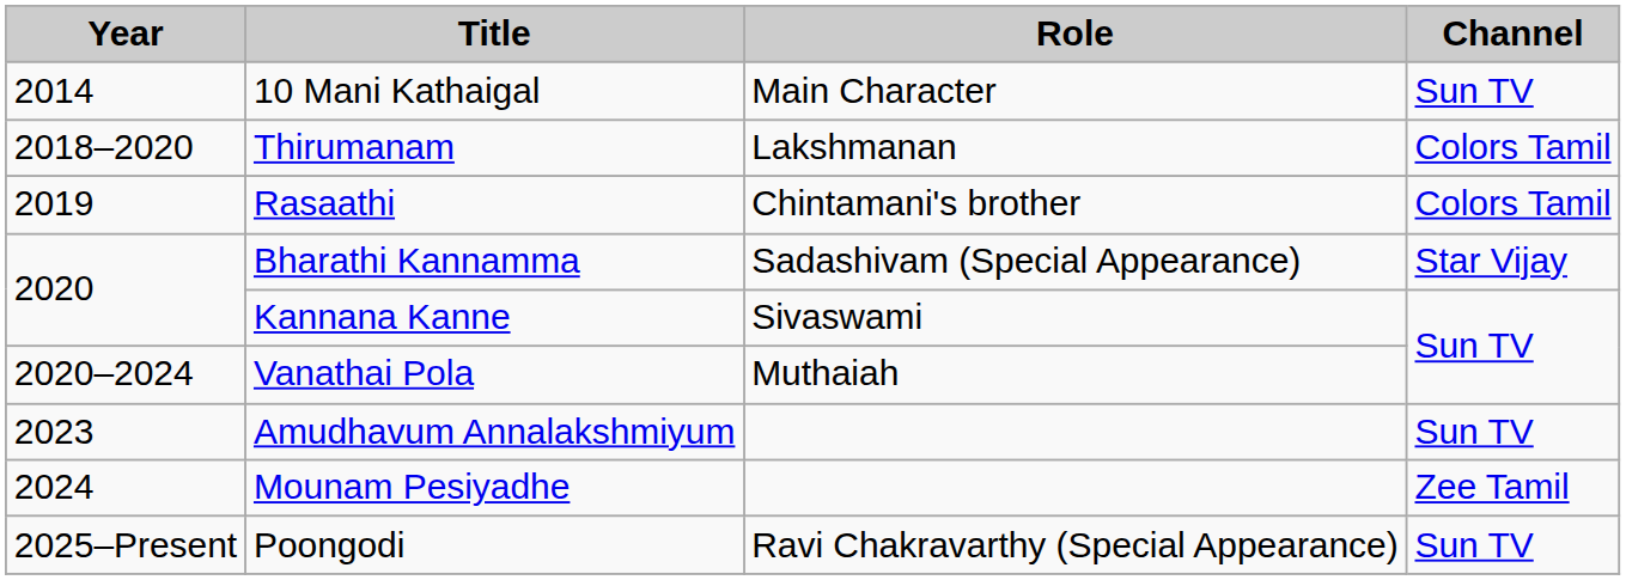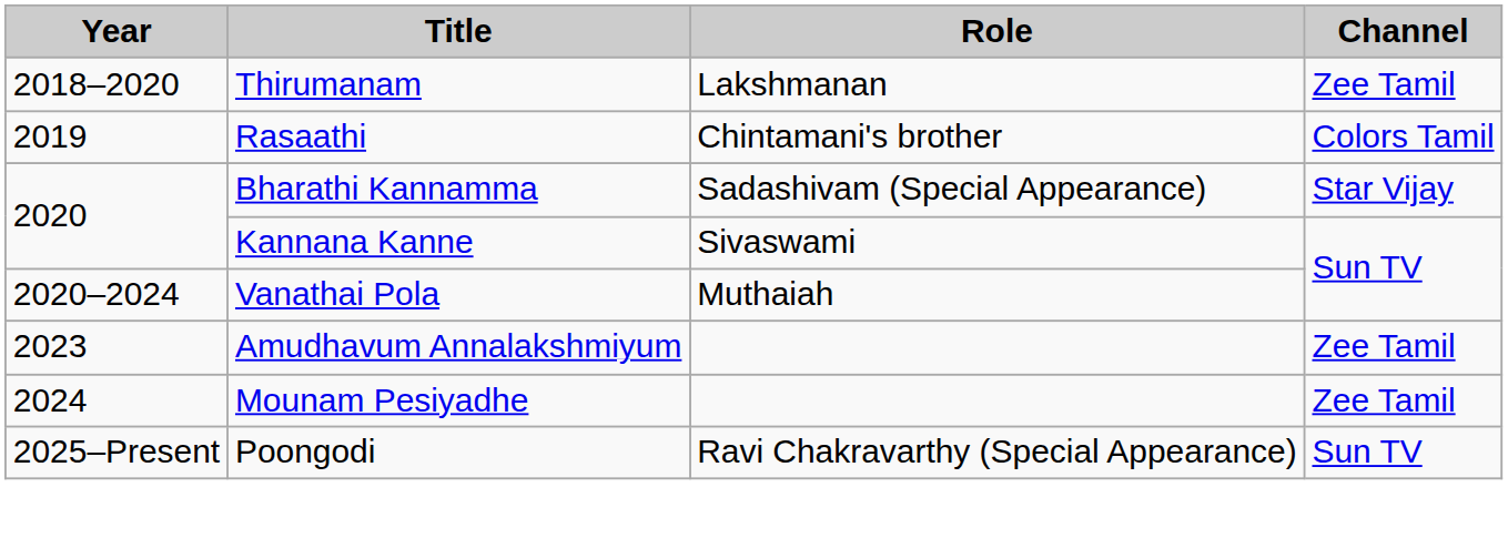- row: 2014 | 10 Mani Kathaigal | Main Character | Sun TV
Thirumanam | Channel: Colors Tamil -> Zee Tamil
Amudhavum Annalakshmiyum | Channel: Sun TV -> Zee Tamil
